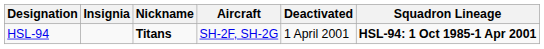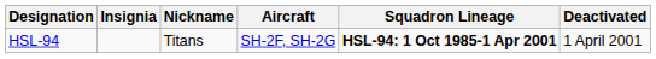columns swapped: Squadron Lineage <-> Deactivated
HSL-94 | Nickname: bold -> normal
